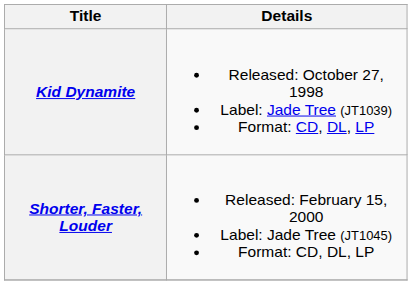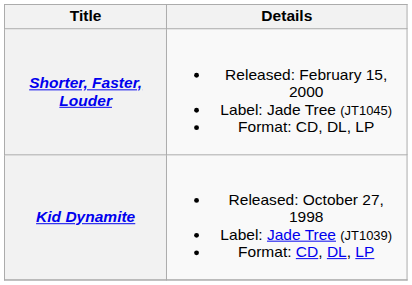rows swapped: Kid Dynamite <-> Shorter, Faster, Louder
